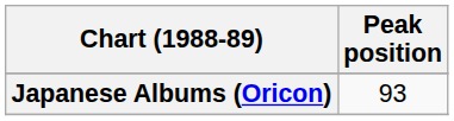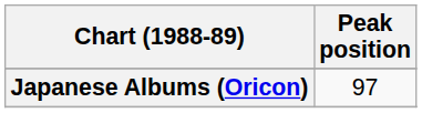Japanese Albums (Oricon) | Peak position: 93 -> 97
